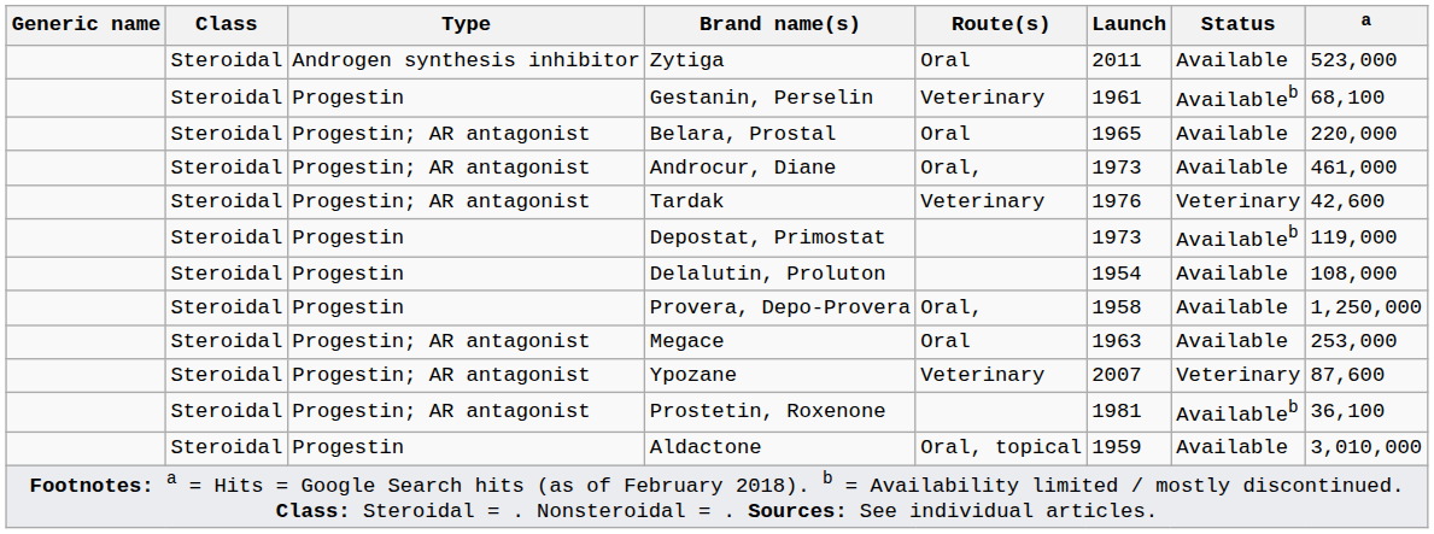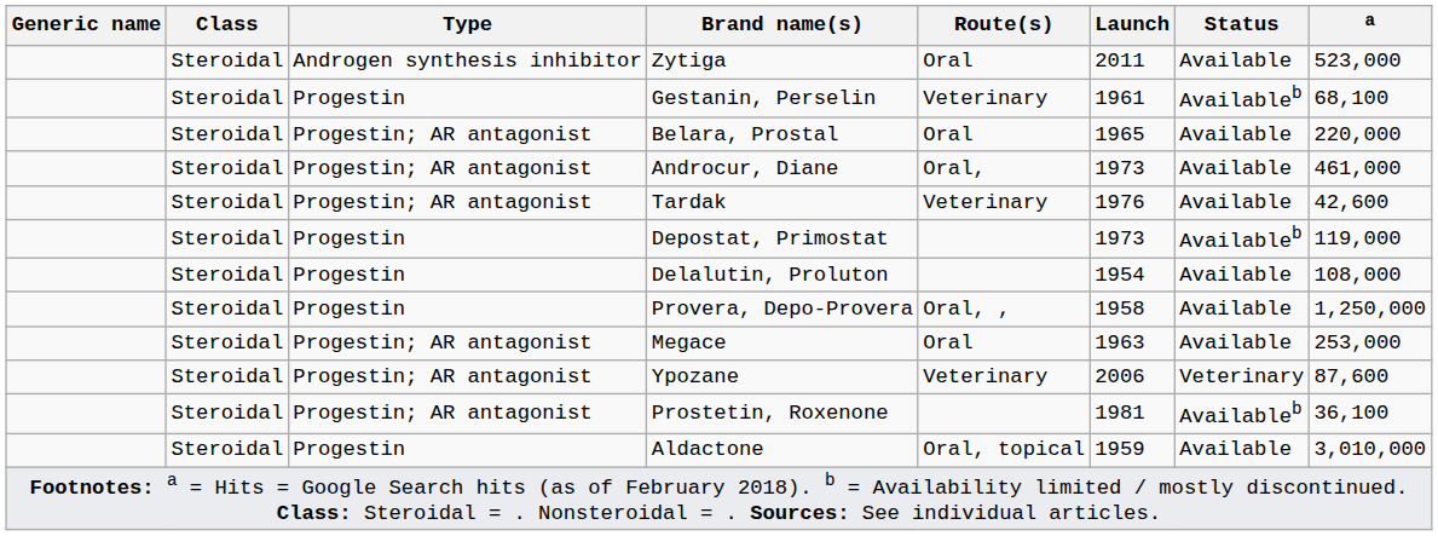Tardak | Status: Veterinary -> Available
Provera, Depo-Provera | Route(s): Oral, -> Oral, ,
Ypozane | Launch: 2007 -> 2006
